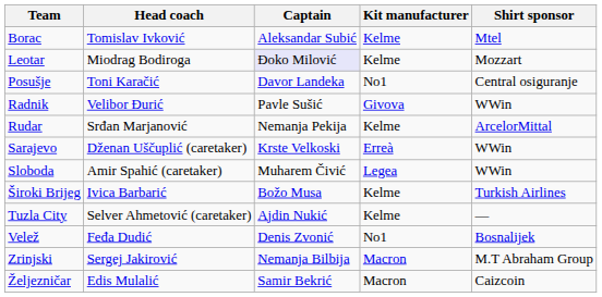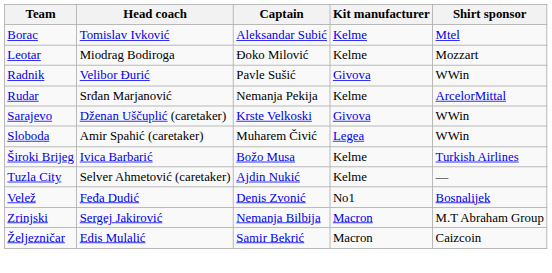Leotar | Captain: lavender background -> no background
- row: Posušje | Toni Karačić | Davor Landeka | No1 | Central osiguranje
Sarajevo | Kit manufacturer: Erreà -> Givova
